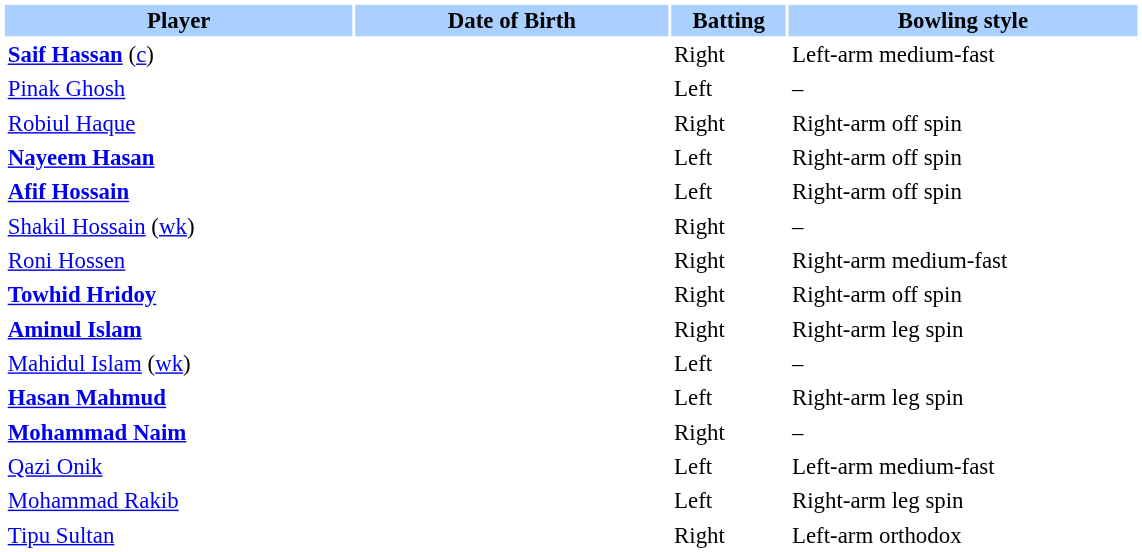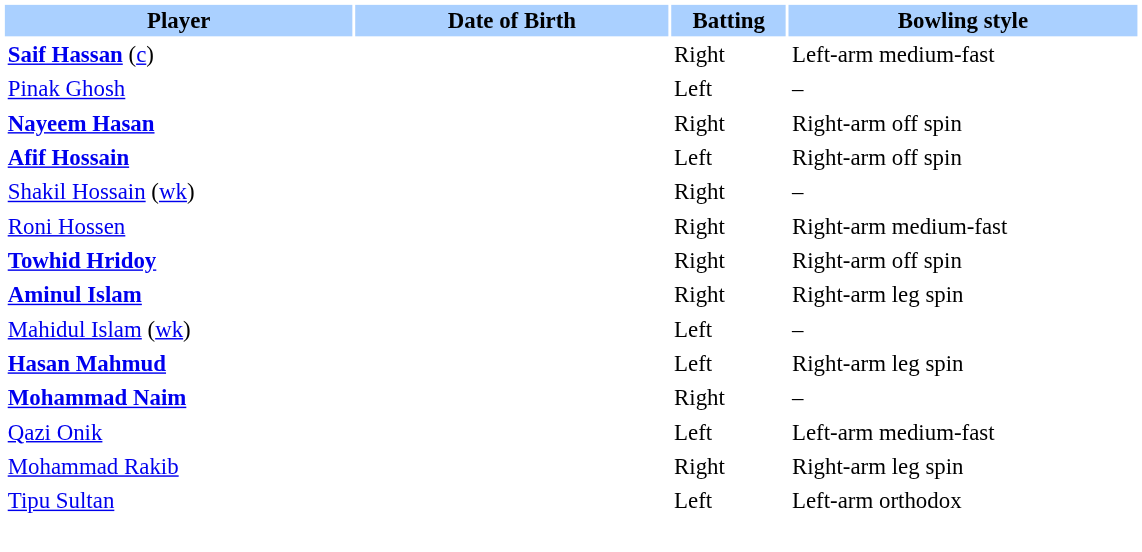- row: Robiul Haque | Right | Right-arm off spin
Nayeem Hasan | Batting: Left -> Right
Mohammad Rakib | Batting: Left -> Right
Tipu Sultan | Batting: Right -> Left
